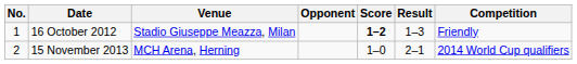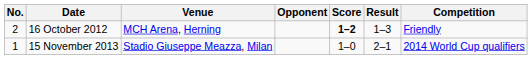16 October 2012 | No.: 1 -> 2
16 October 2012 | Venue: Stadio Giuseppe Meazza, Milan -> MCH Arena, Herning
15 November 2013 | No.: 2 -> 1
15 November 2013 | Venue: MCH Arena, Herning -> Stadio Giuseppe Meazza, Milan
